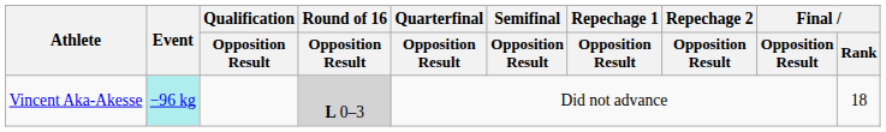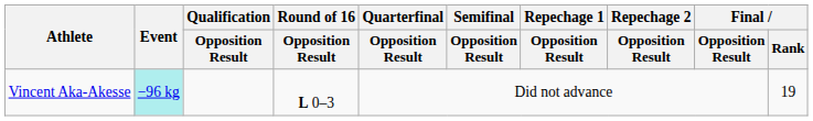Vincent Aka-Akesse | Round of 16 / Opposition Result: lightgrey background -> no background
Vincent Aka-Akesse | Final / Rank: 18 -> 19
